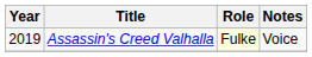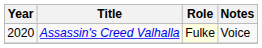Assassin's Creed Valhalla | Year: 2019 -> 2020
